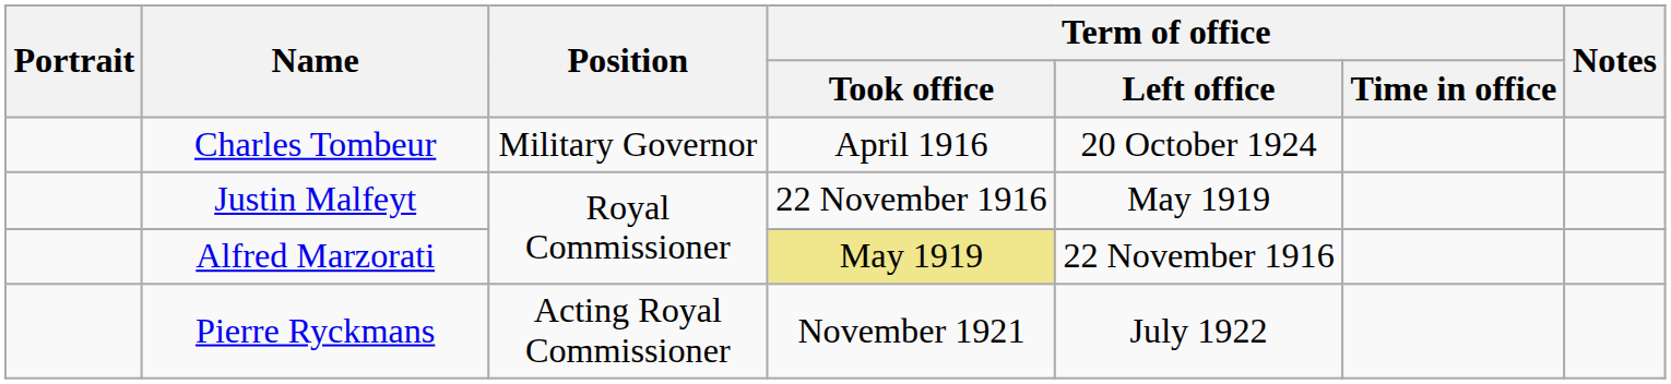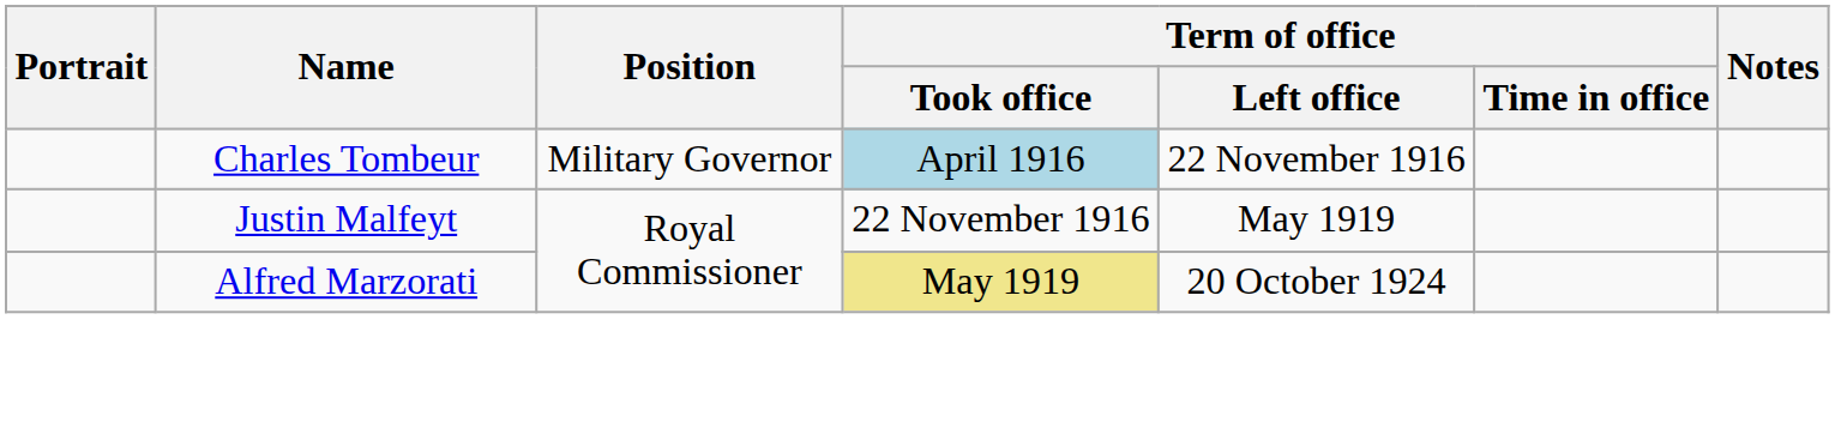Charles Tombeur | Term of office / Took office: no background -> lightblue background
Charles Tombeur | Term of office / Left office: 20 October 1924 -> 22 November 1916
Alfred Marzorati | Term of office / Left office: 22 November 1916 -> 20 October 1924
- row: Pierre Ryckmans | Acting Royal Commissioner | November 1921 | July 1922
